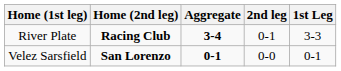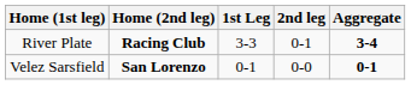columns swapped: 1st Leg <-> Aggregate
